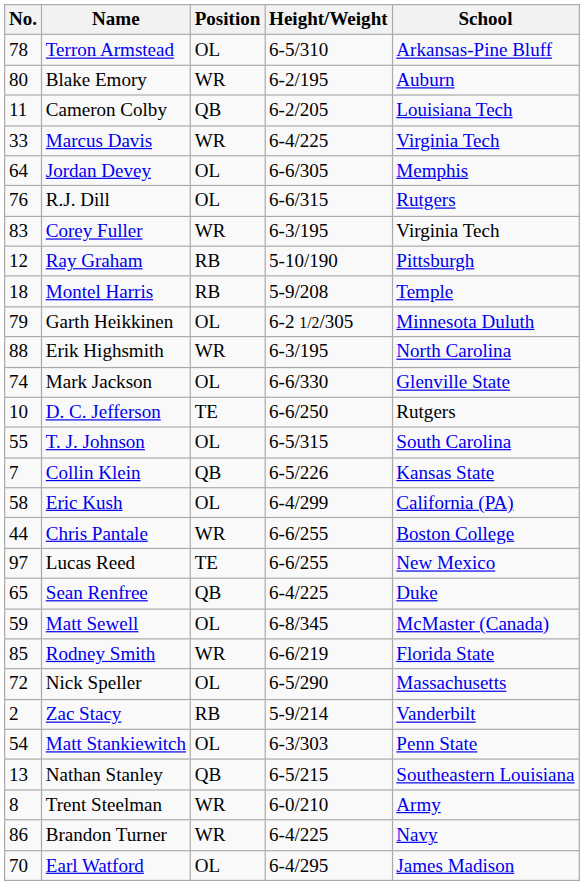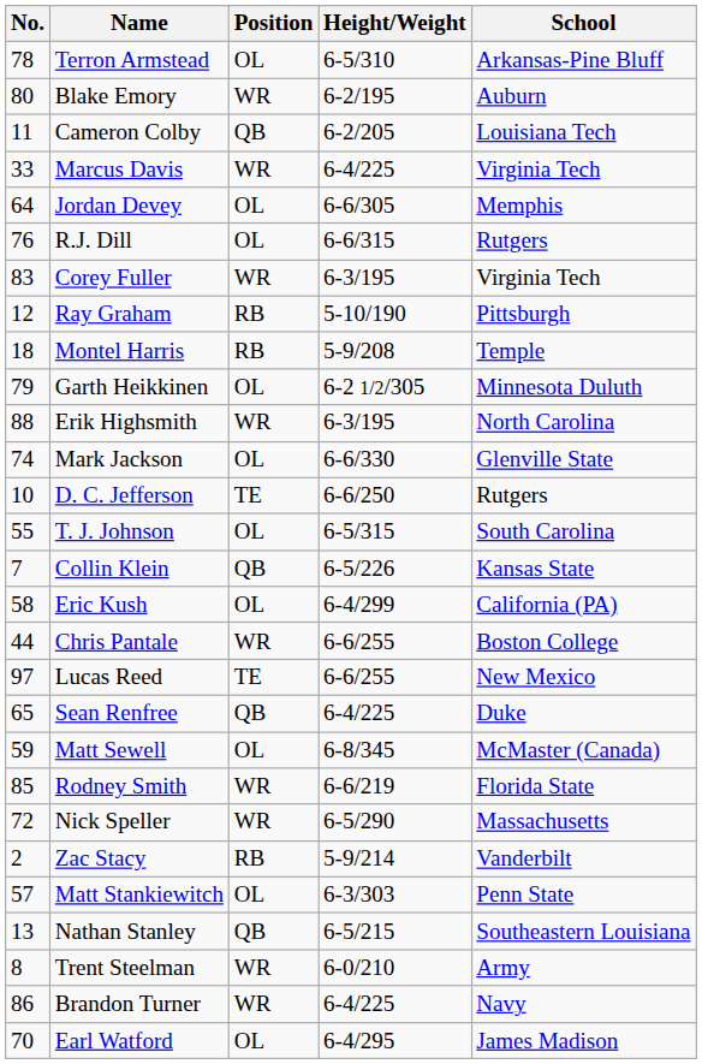Nick Speller | Position: OL -> WR
Matt Stankiewitch | No.: 54 -> 57
